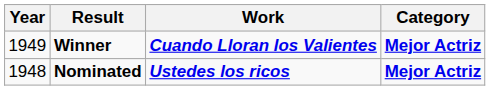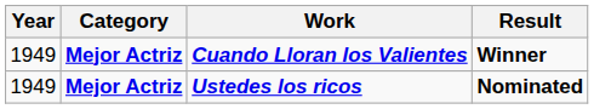columns swapped: Category <-> Result
Ustedes los ricos | Year: 1948 -> 1949
